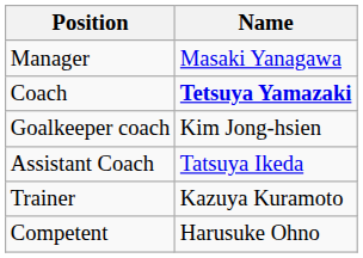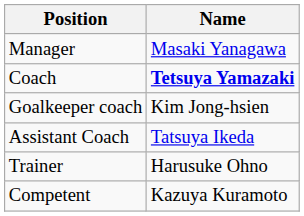Trainer | Name: Kazuya Kuramoto -> Harusuke Ohno
Competent | Name: Harusuke Ohno -> Kazuya Kuramoto
